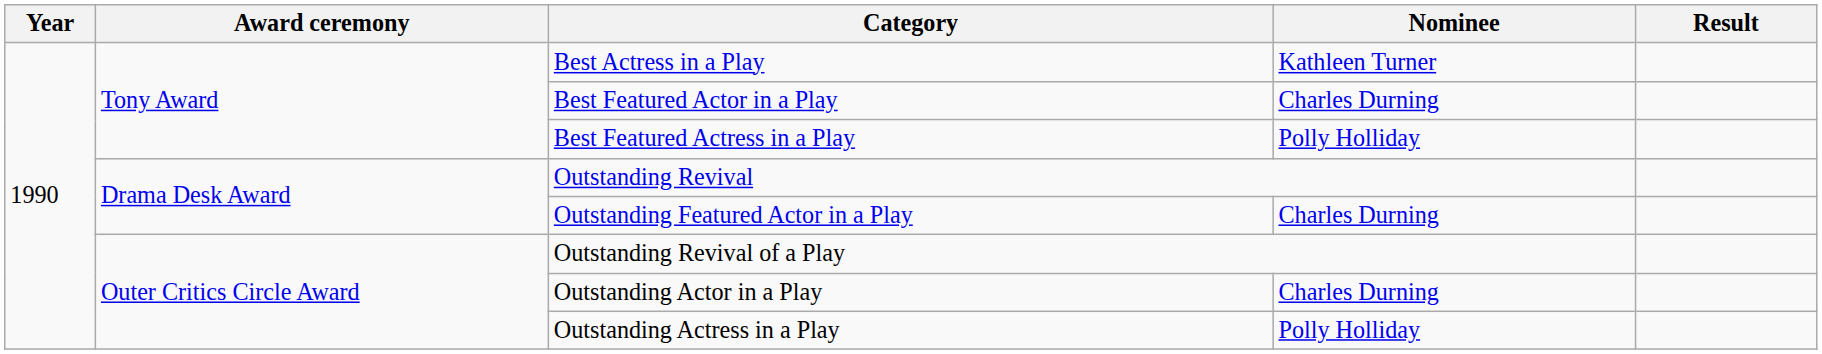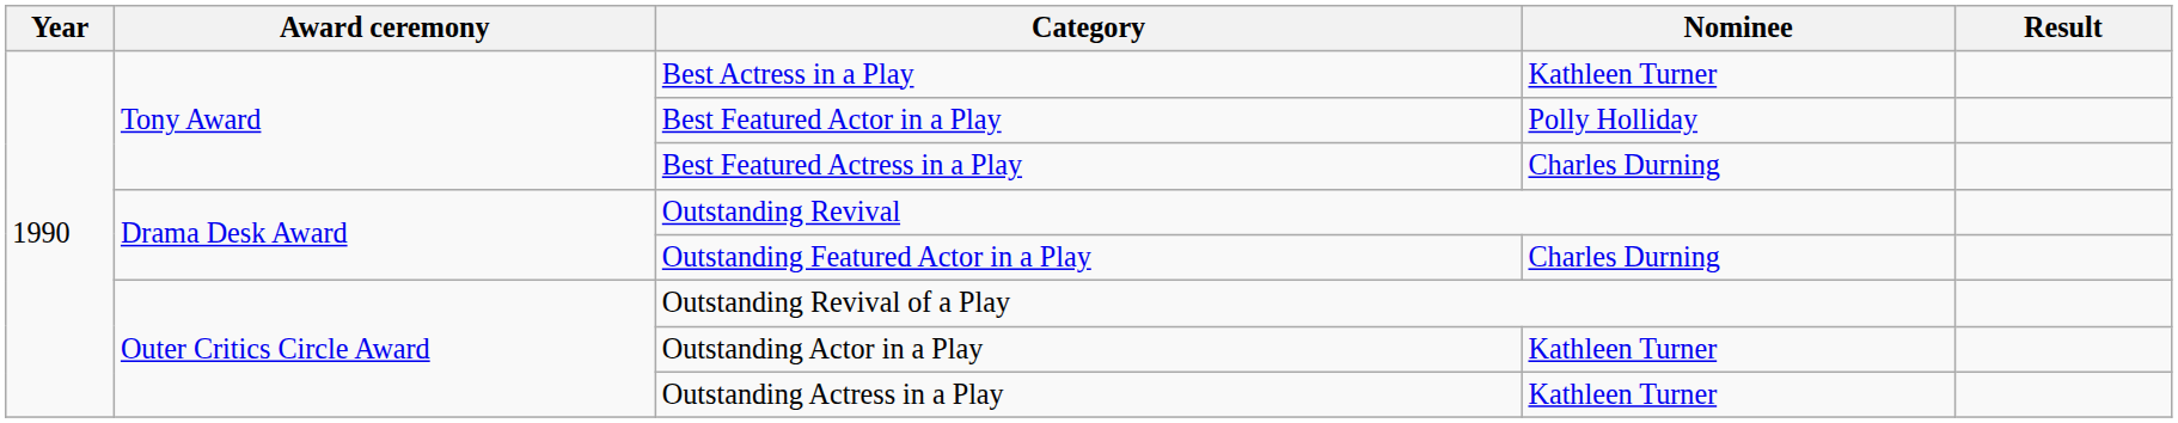Best Featured Actor in a Play | Nominee: Charles Durning -> Polly Holliday
Best Featured Actress in a Play | Nominee: Polly Holliday -> Charles Durning
Outstanding Actor in a Play | Nominee: Charles Durning -> Kathleen Turner
Outstanding Actress in a Play | Nominee: Polly Holliday -> Kathleen Turner
